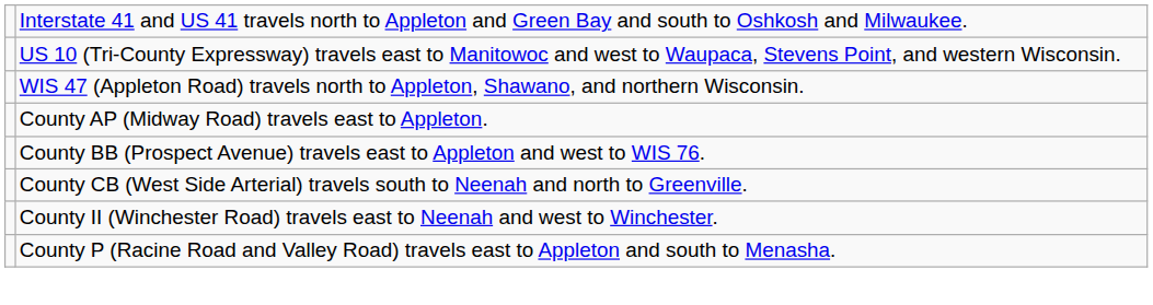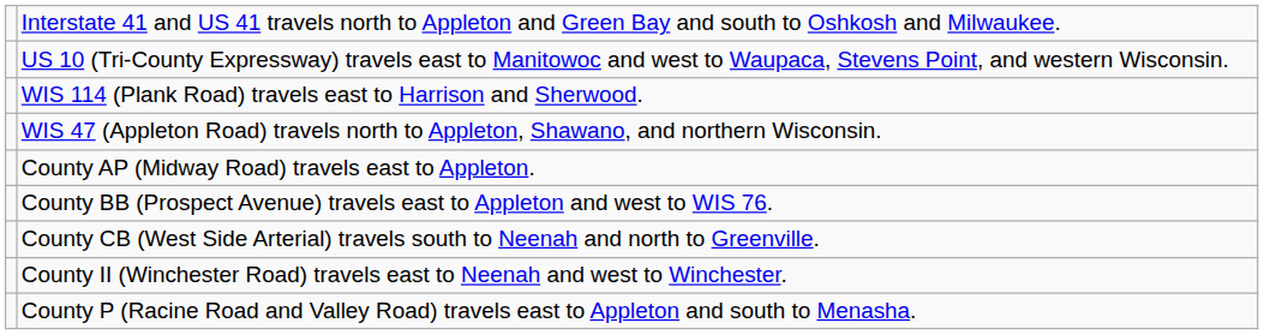+ row: WIS 114 (Plank Road) travels east to Harrison and Sherwood.
